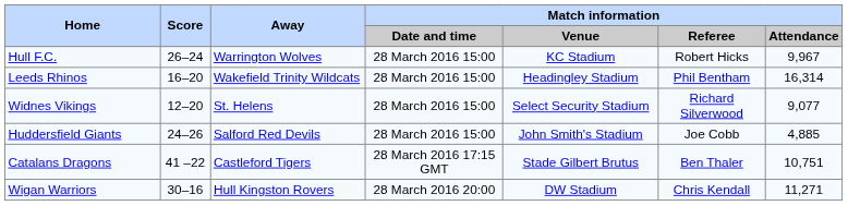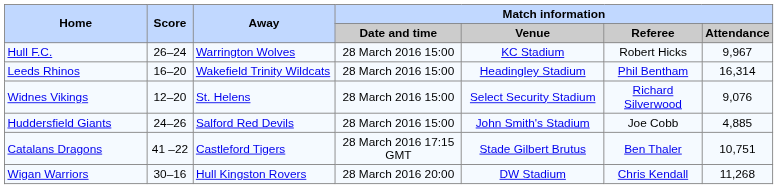Widnes Vikings | Match information / Attendance: 9,077 -> 9,076
Wigan Warriors | Match information / Attendance: 11,271 -> 11,268
